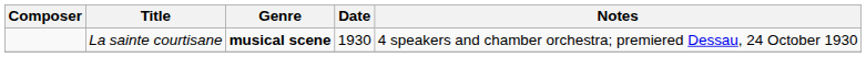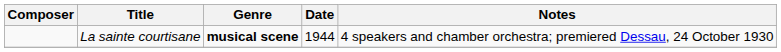La sainte courtisane | Date: 1930 -> 1944
